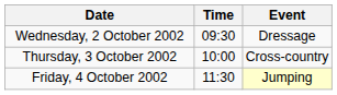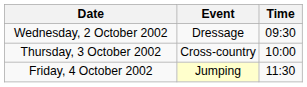columns swapped: Time <-> Event
